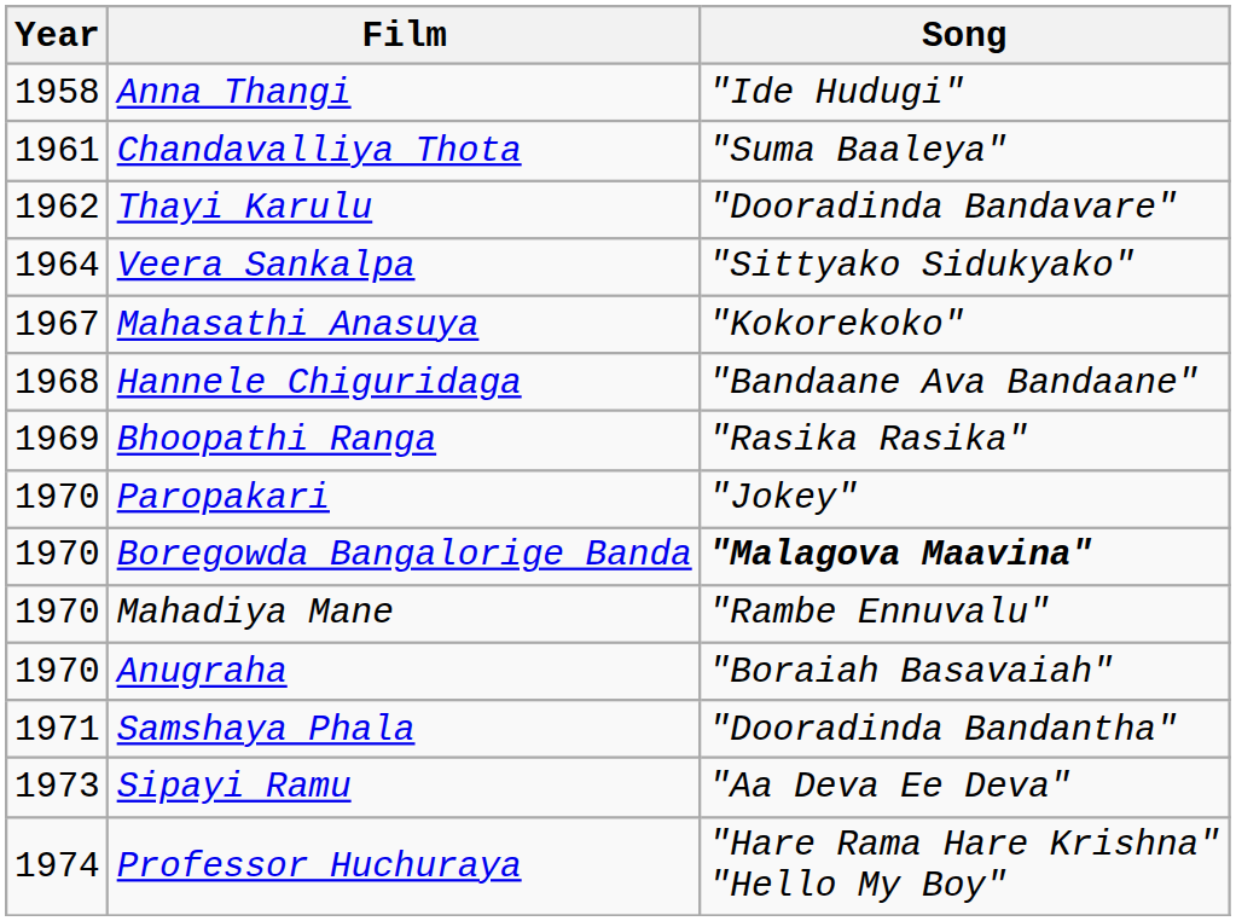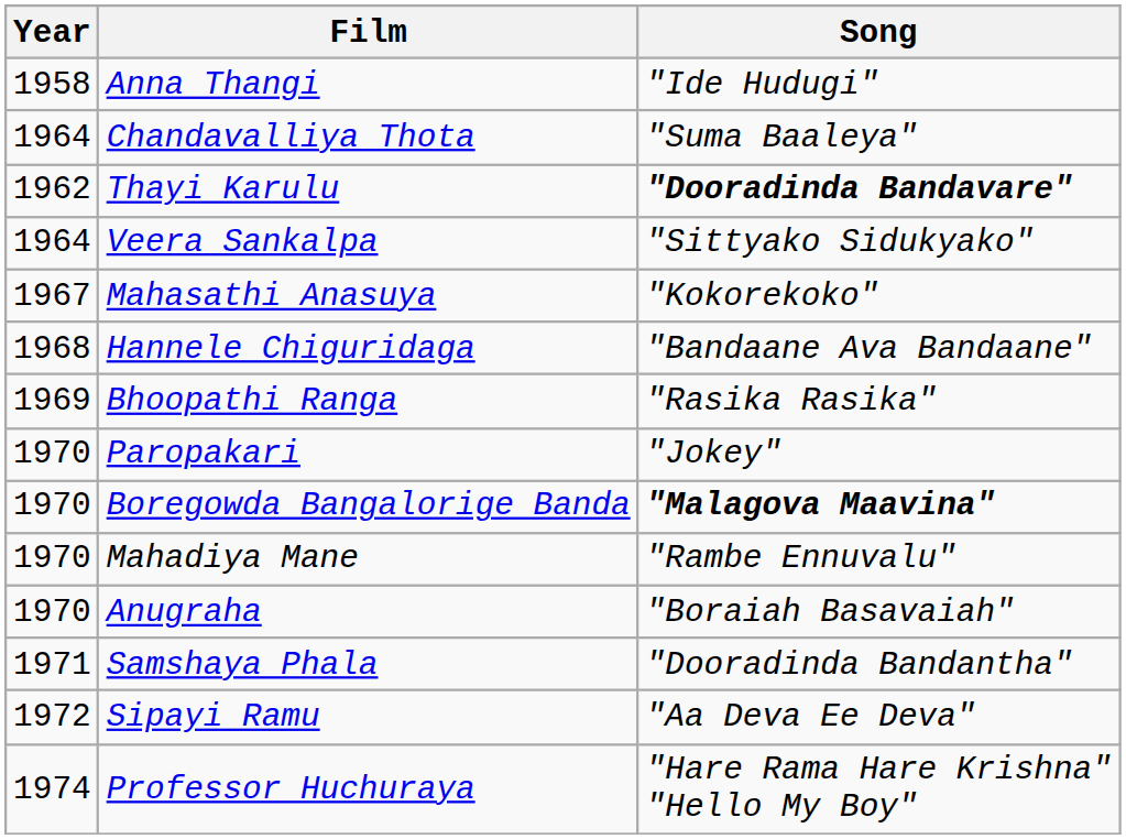Chandavalliya Thota | Year: 1961 -> 1964
Thayi Karulu | Song: normal -> bold
Sipayi Ramu | Year: 1973 -> 1972
